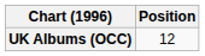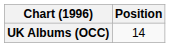UK Albums (OCC) | Position: 12 -> 14
